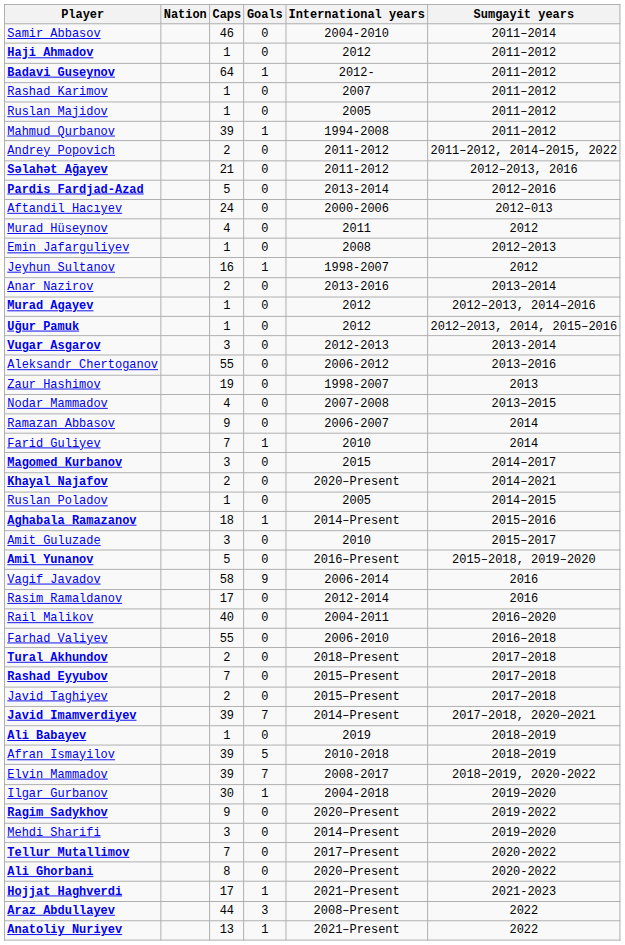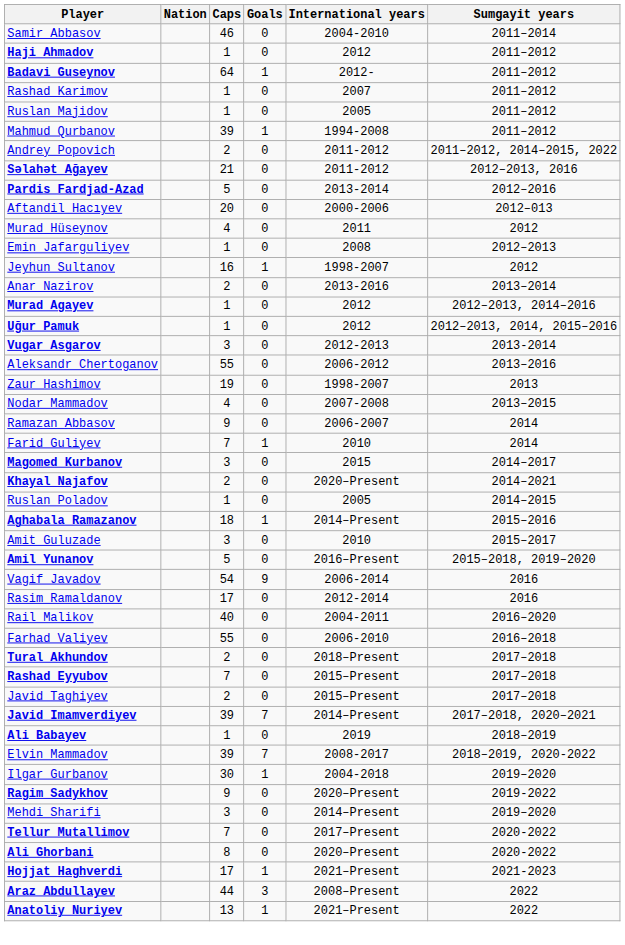Aftandil Hacıyev | Caps: 24 -> 20
Vagif Javadov | Caps: 58 -> 54
- row: Afran Ismayilov | 39 | 5 | 2010-2018 | 2018–2019
